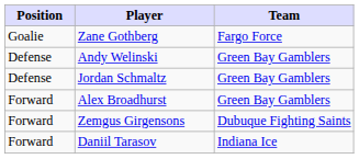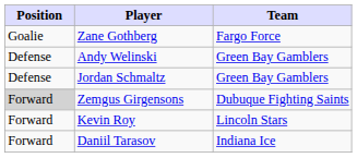- row: Forward | Alex Broadhurst | Green Bay Gamblers
Zemgus Girgensons | Position: no background -> lightgrey background
+ row: Forward | Kevin Roy | Lincoln Stars
